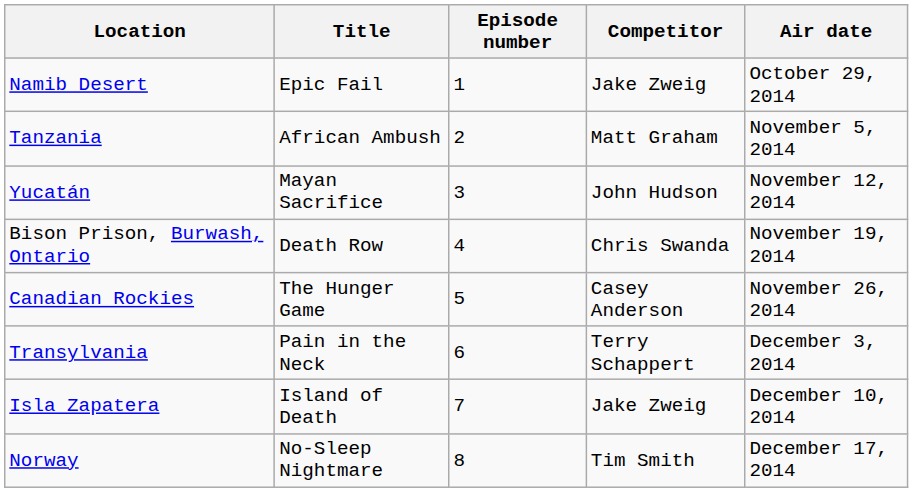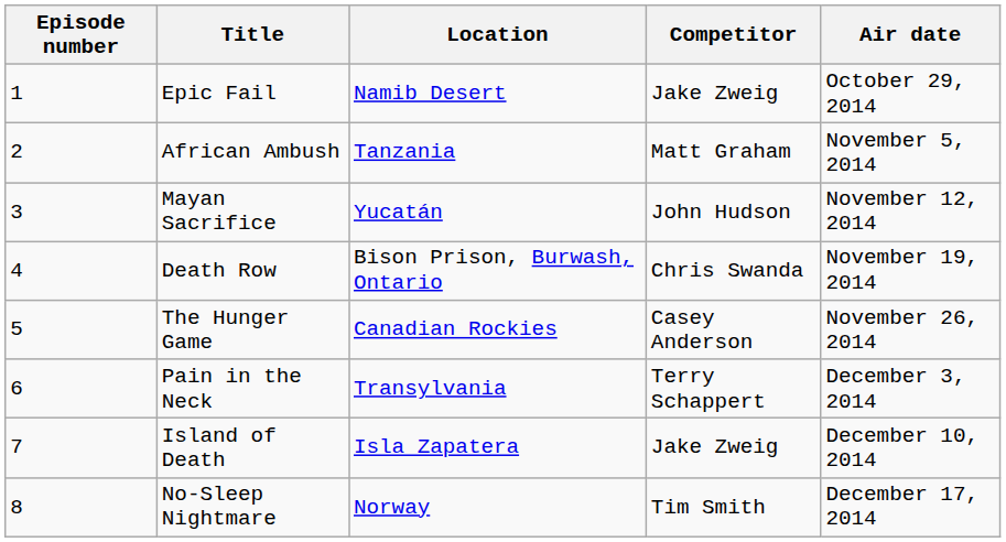columns swapped: Episode number <-> Location
